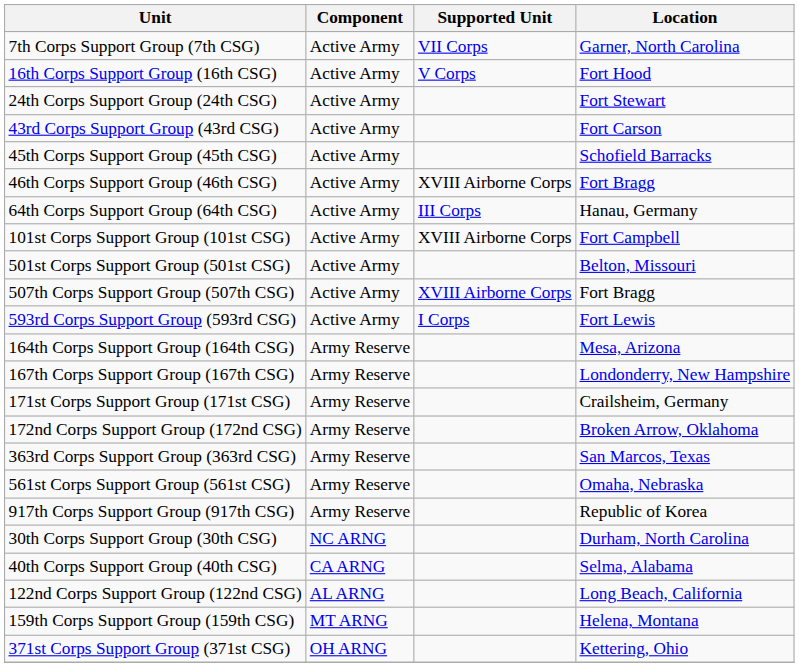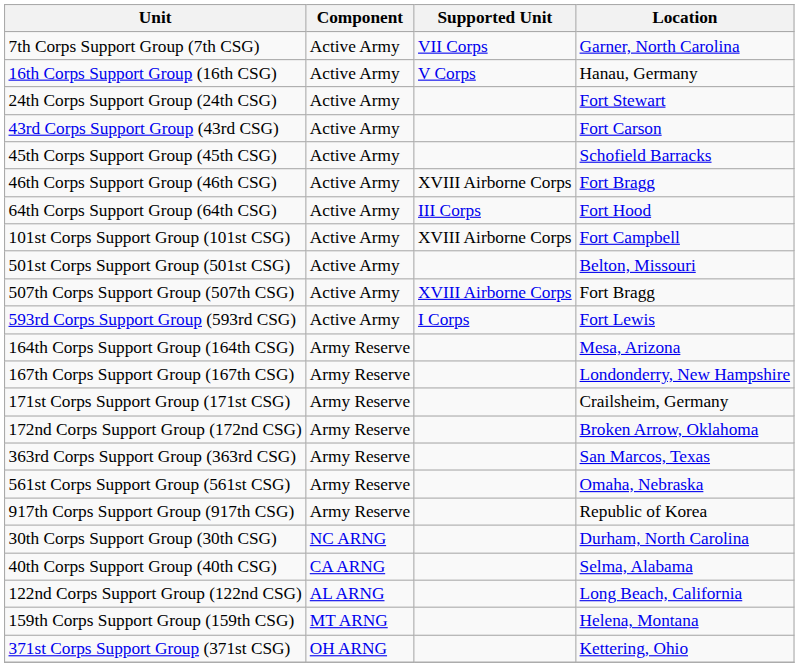16th Corps Support Group (16th CSG) | Location: Fort Hood -> Hanau, Germany
64th Corps Support Group (64th CSG) | Location: Hanau, Germany -> Fort Hood
